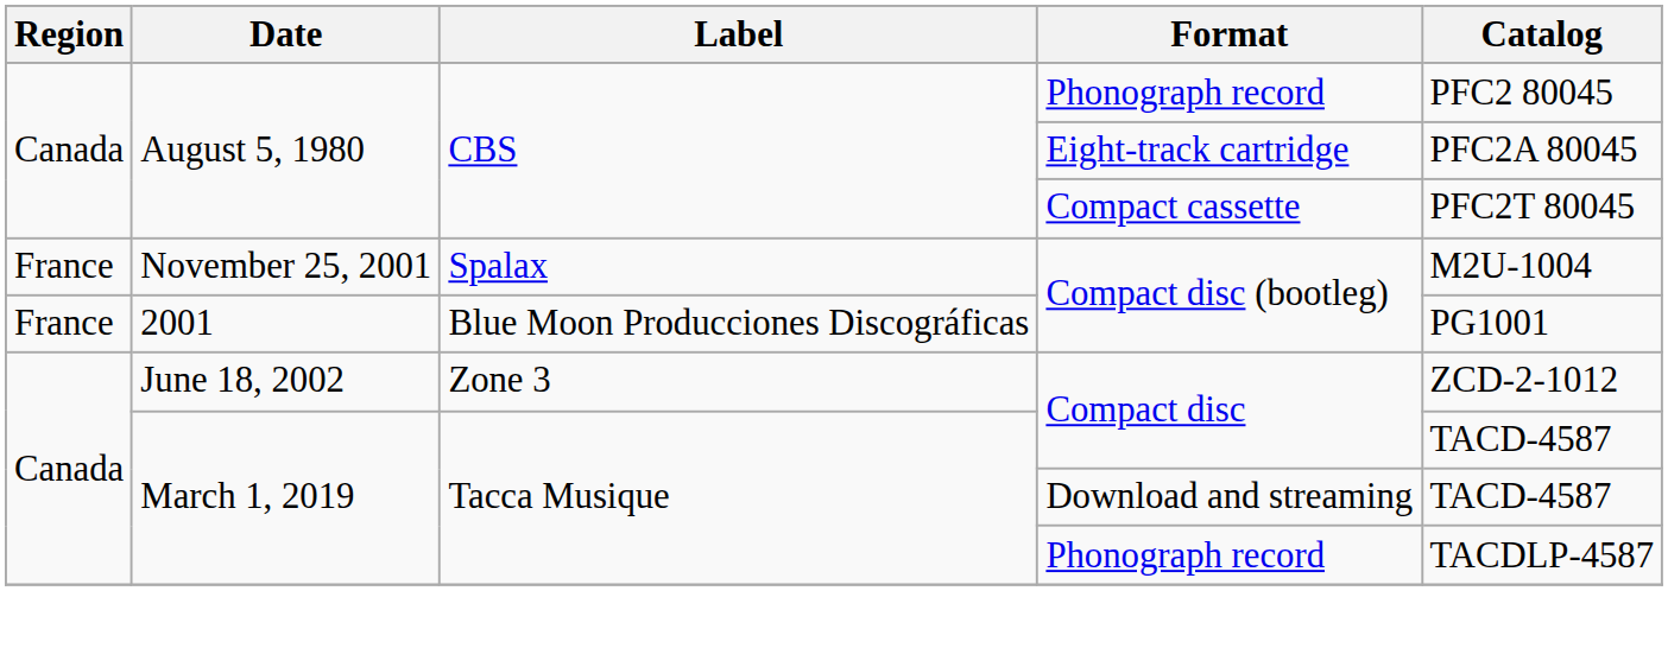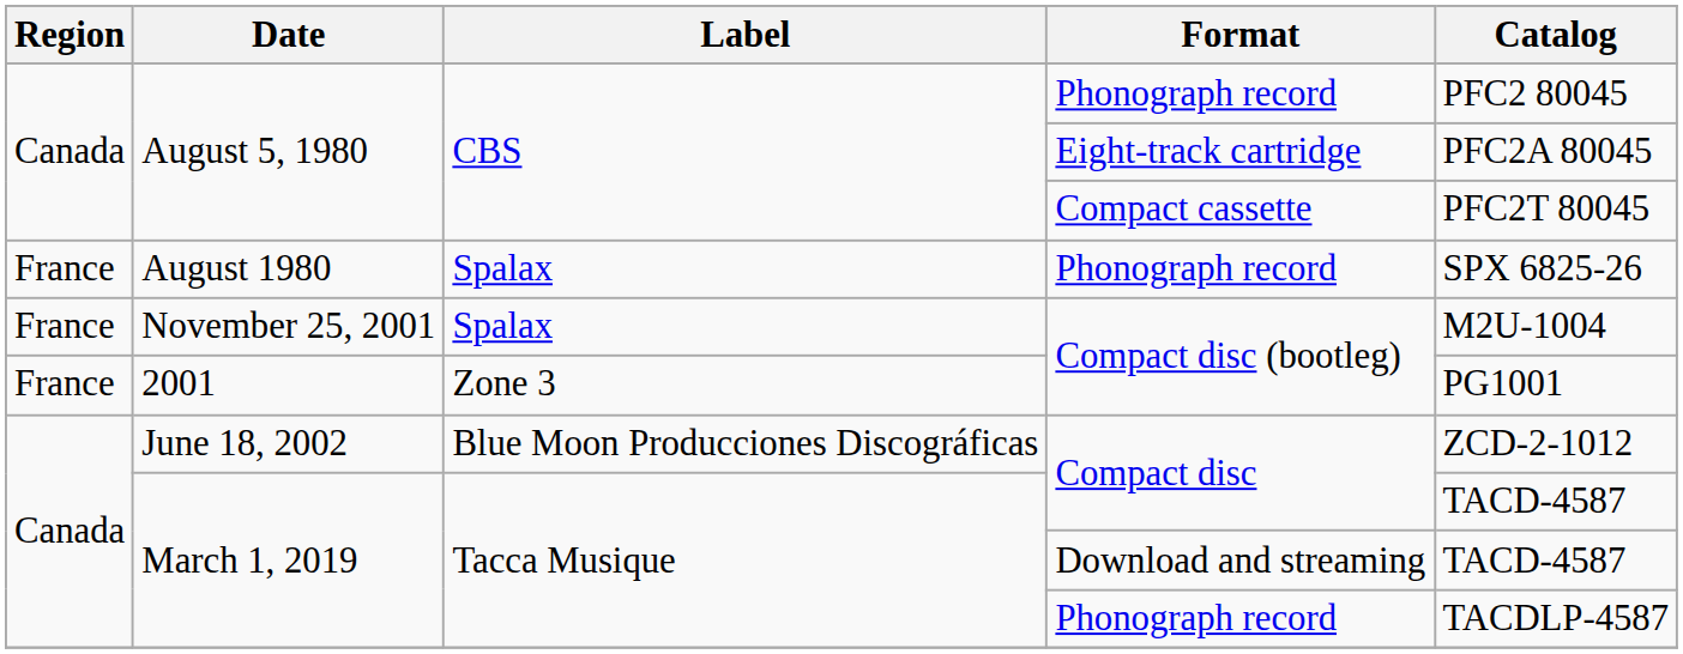+ row: France | August 1980 | Spalax | Phonograph record | SPX 6825-26
2001 | Label: Blue Moon Producciones Discográficas -> Zone 3
June 18, 2002 | Label: Zone 3 -> Blue Moon Producciones Discográficas
